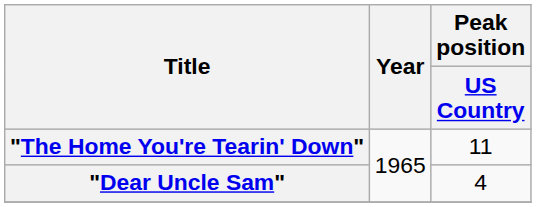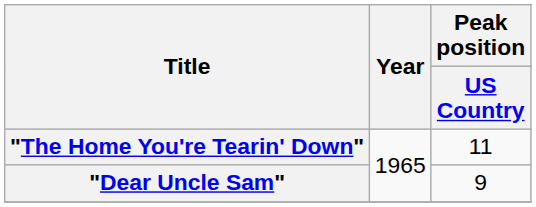"Dear Uncle Sam" | Peak position / US Country: 4 -> 9
